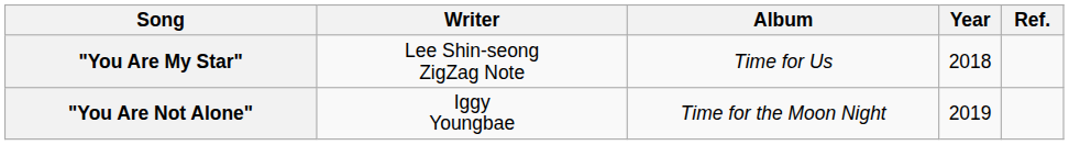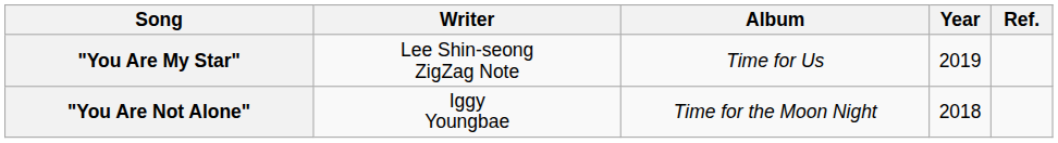"You Are My Star" | Year: 2018 -> 2019
"You Are Not Alone" | Year: 2019 -> 2018
